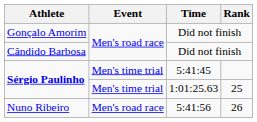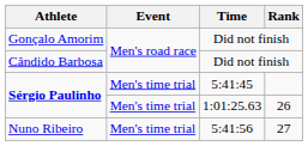Sérgio Paulinho / 1:01:25.63 | Rank: 25 -> 26
Nuno Ribeiro | Event: Men's road race -> Men's time trial
Nuno Ribeiro | Rank: 26 -> 27
